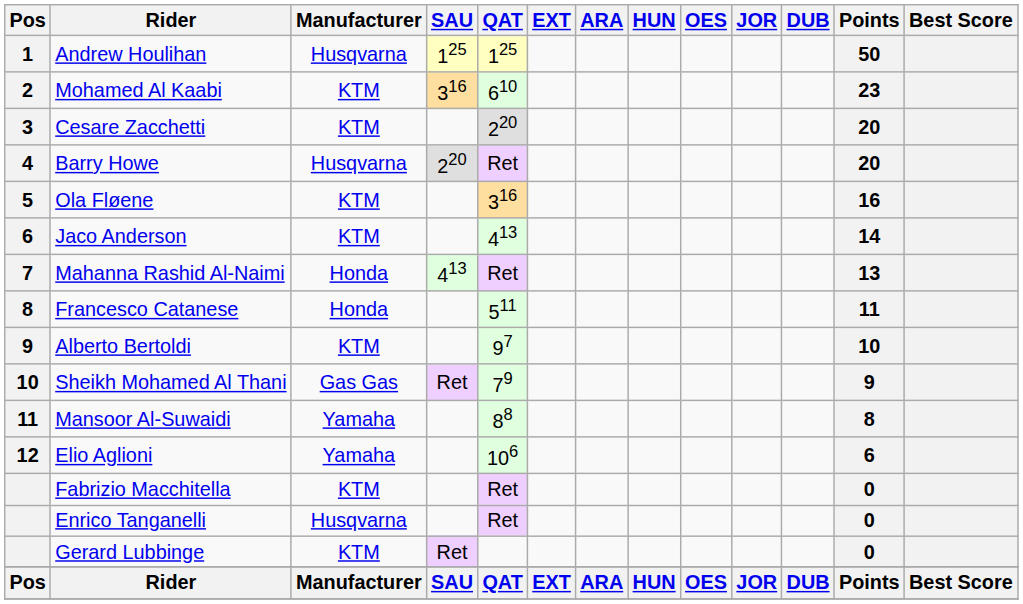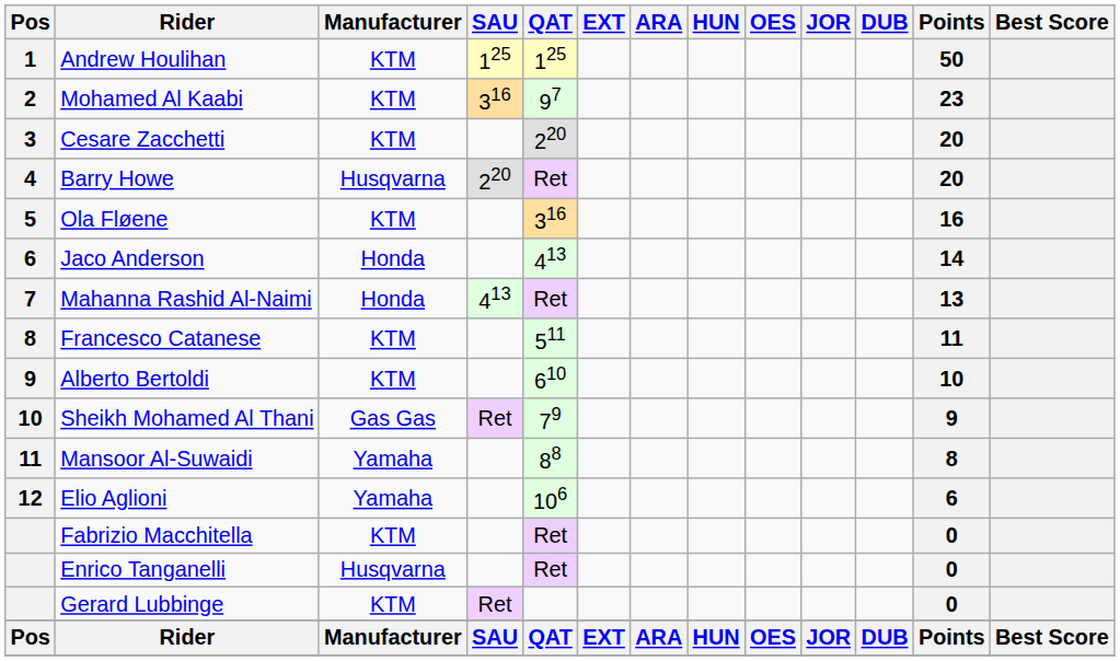Andrew Houlihan | Manufacturer: Husqvarna -> KTM
Mohamed Al Kaabi | QAT: 610 -> 97
Jaco Anderson | Manufacturer: KTM -> Honda
Francesco Catanese | Manufacturer: Honda -> KTM
Alberto Bertoldi | QAT: 97 -> 610
